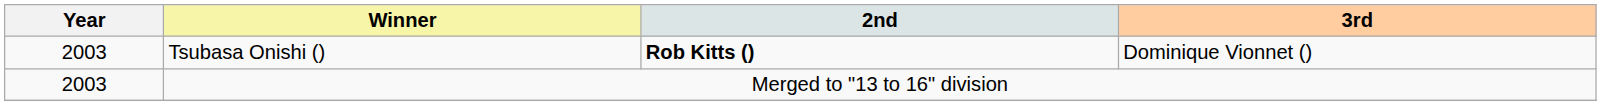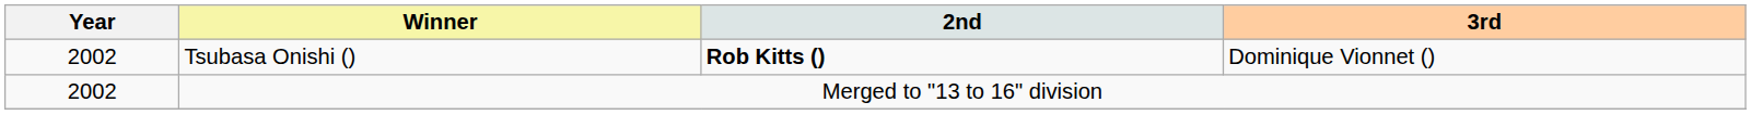Tsubasa Onishi () | Year: 2003 -> 2002
Merged to "13 to 16" division | Year: 2003 -> 2002
